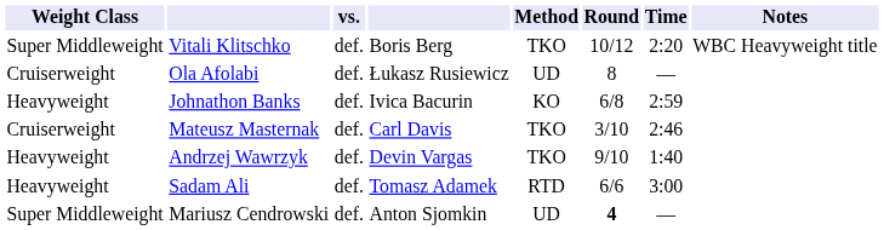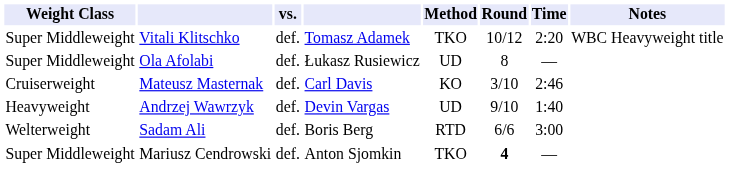Vitali Klitschko | column 4: Boris Berg -> Tomasz Adamek
Ola Afolabi | Weight Class: Cruiserweight -> Super Middleweight
- row: Heavyweight | Johnathon Banks | def. | Ivica Bacurin | KO | 6/8 | 2:59
Mateusz Masternak | Method: TKO -> KO
Andrzej Wawrzyk | Method: TKO -> UD
Sadam Ali | Weight Class: Heavyweight -> Welterweight
Sadam Ali | column 4: Tomasz Adamek -> Boris Berg
Mariusz Cendrowski | Method: UD -> TKO
